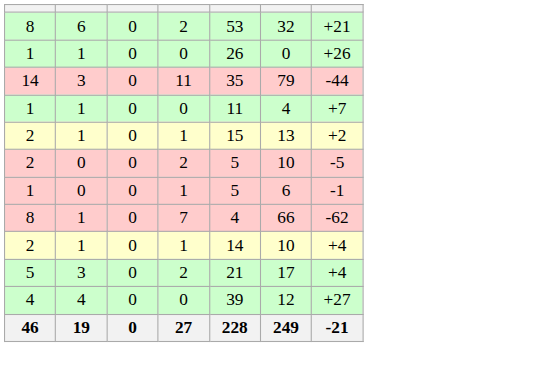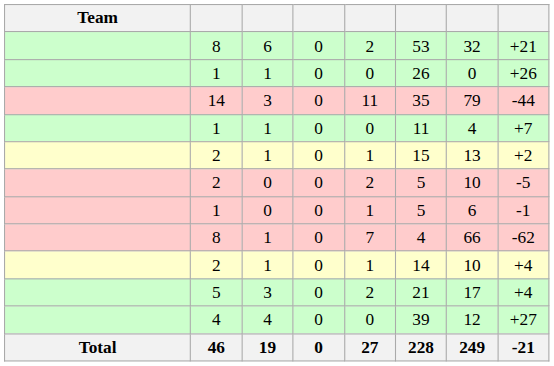+ column: Team | Total
